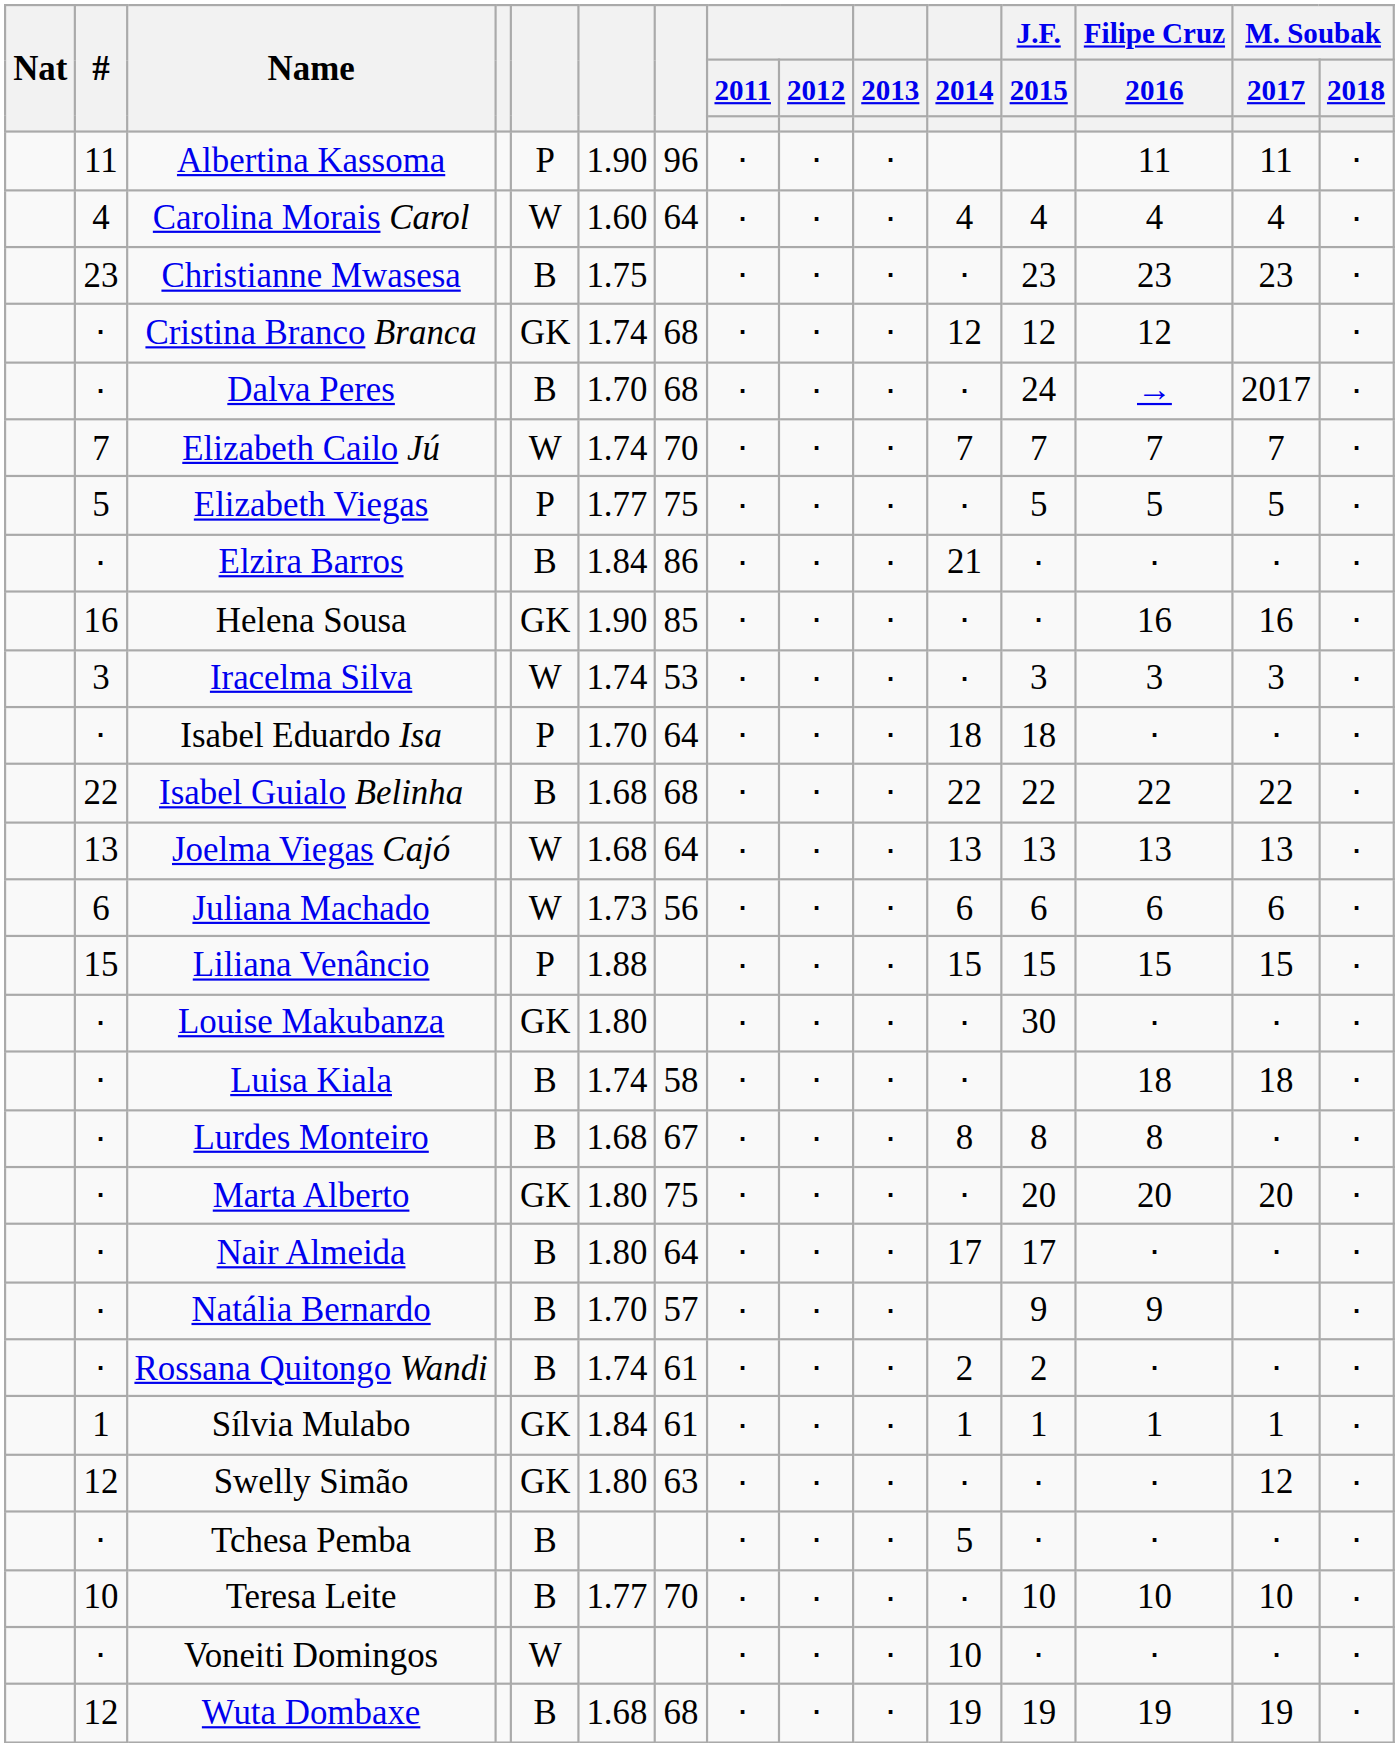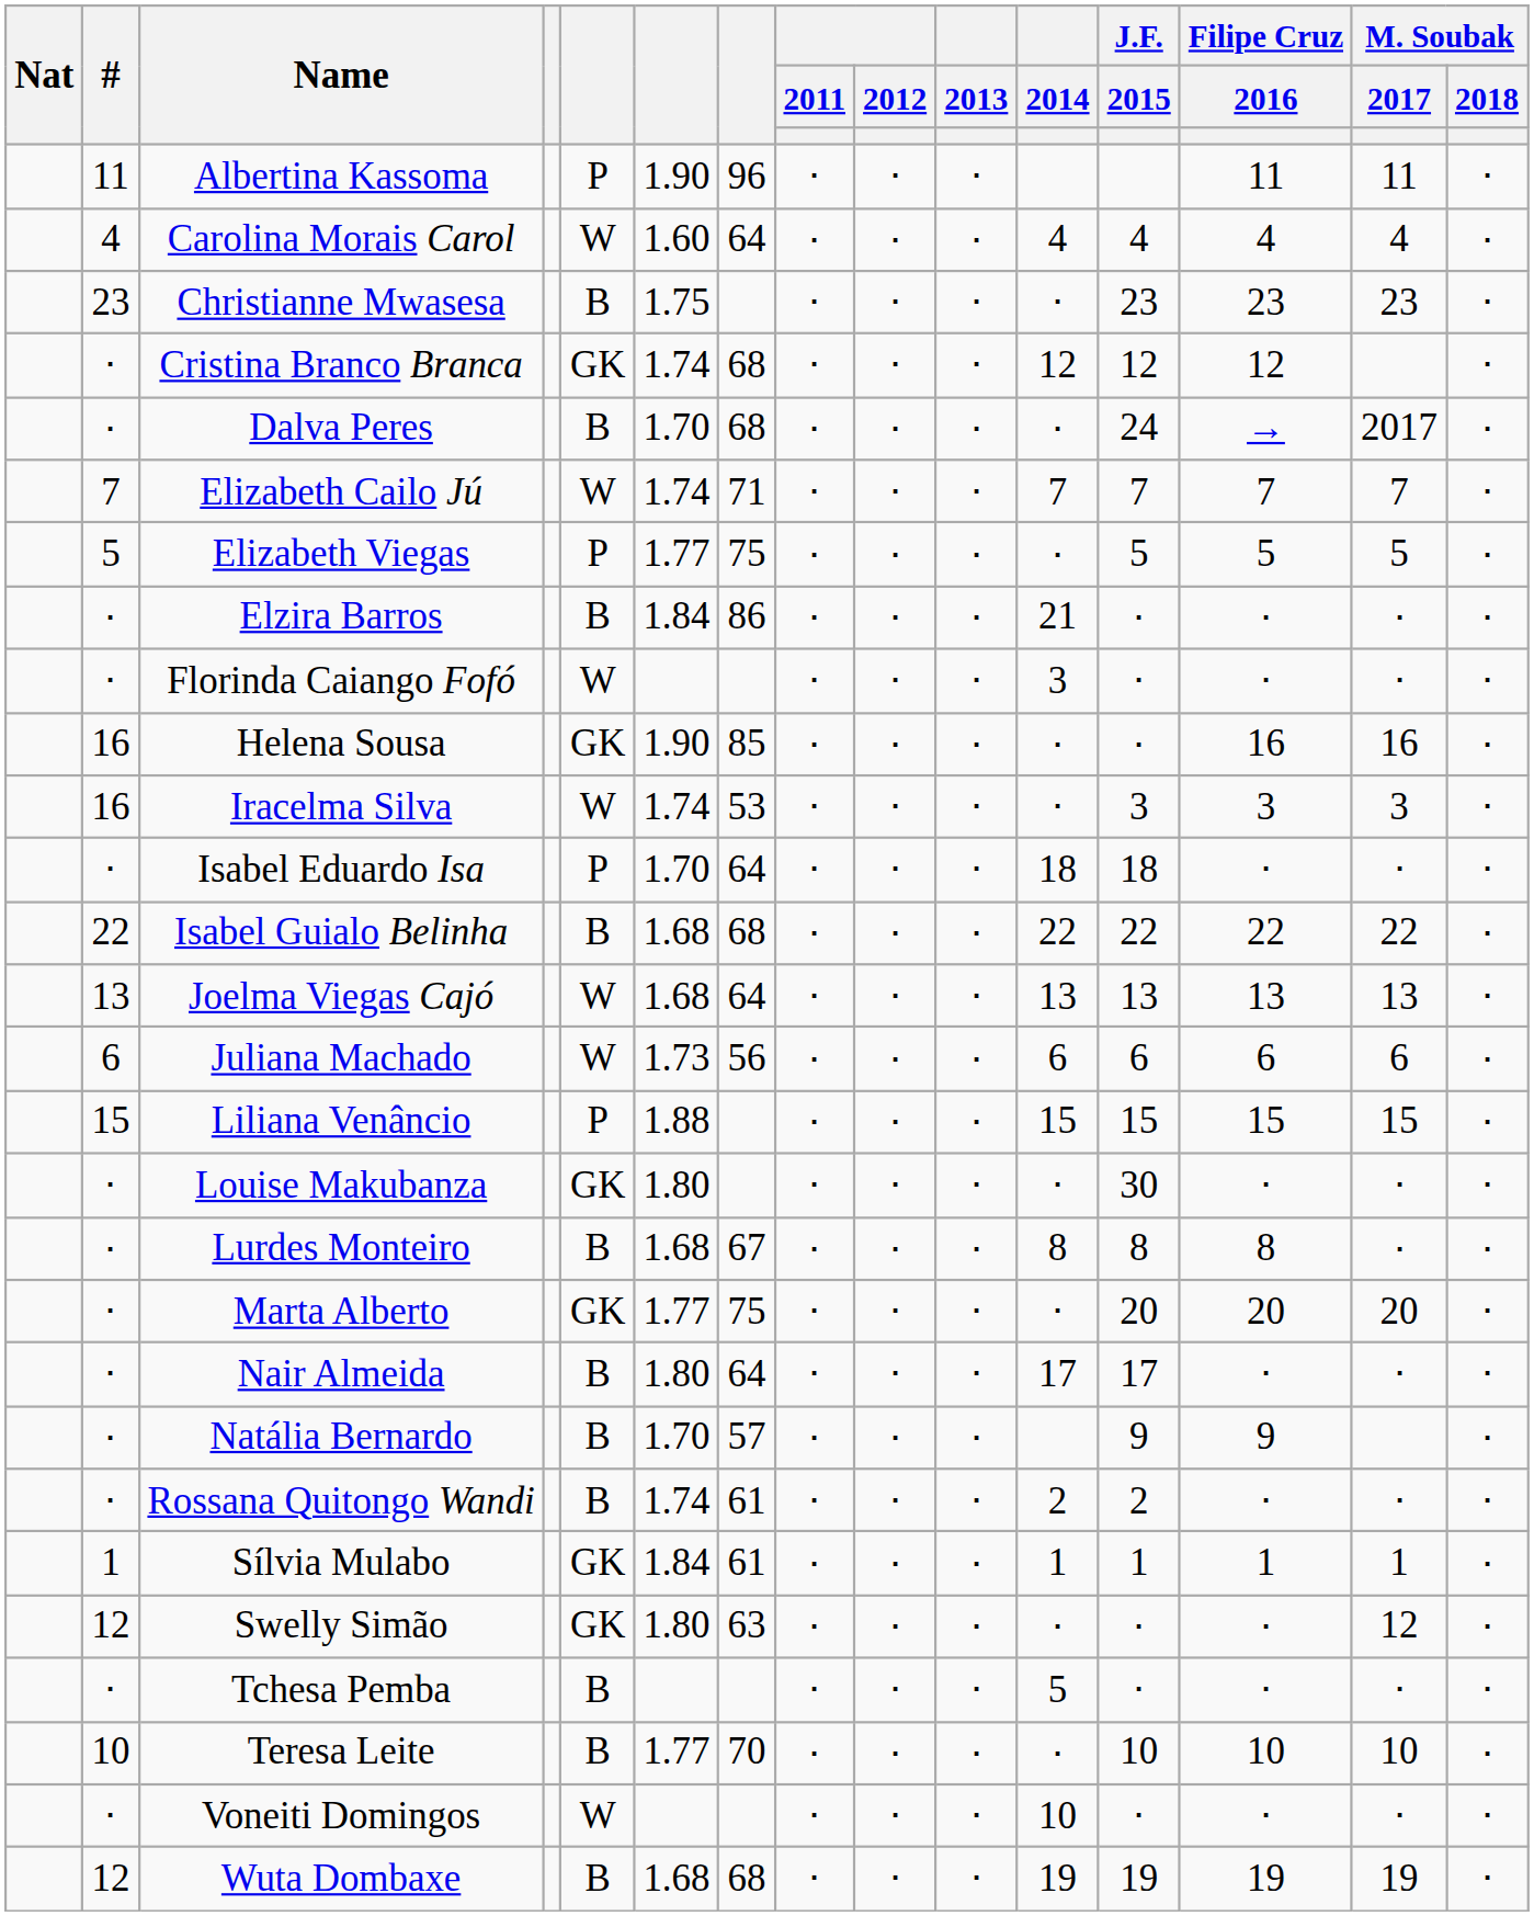Elizabeth Cailo Jú | column 7: 70 -> 71
+ row: ⋅ | Florinda Caiango Fofó | W | ⋅ | ⋅ | ⋅ | 3 | ⋅ | ⋅ | ⋅ | ⋅
Iracelma Silva | #: 3 -> 16
- row: ⋅ | Luisa Kiala | B | 1.74 | 58 | ⋅ | ⋅ | ⋅ | ⋅ | 18 | 18 | ⋅
Marta Alberto | column 6: 1.80 -> 1.77
